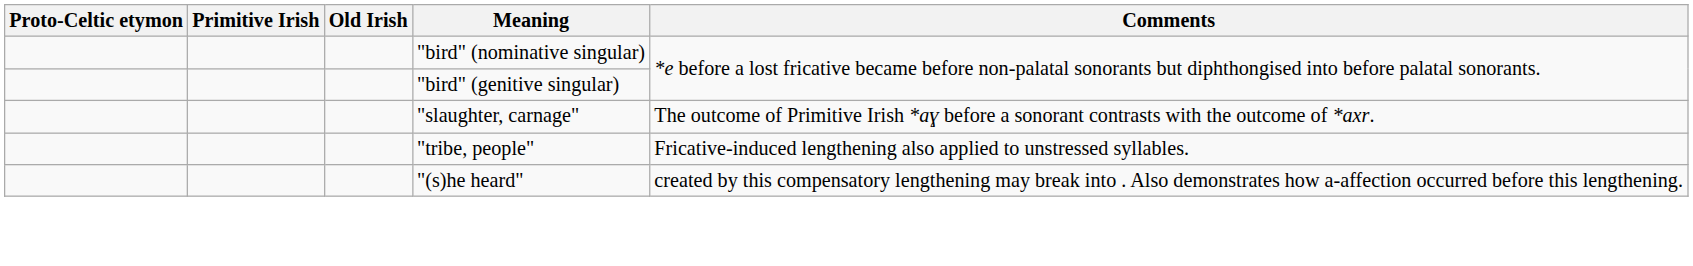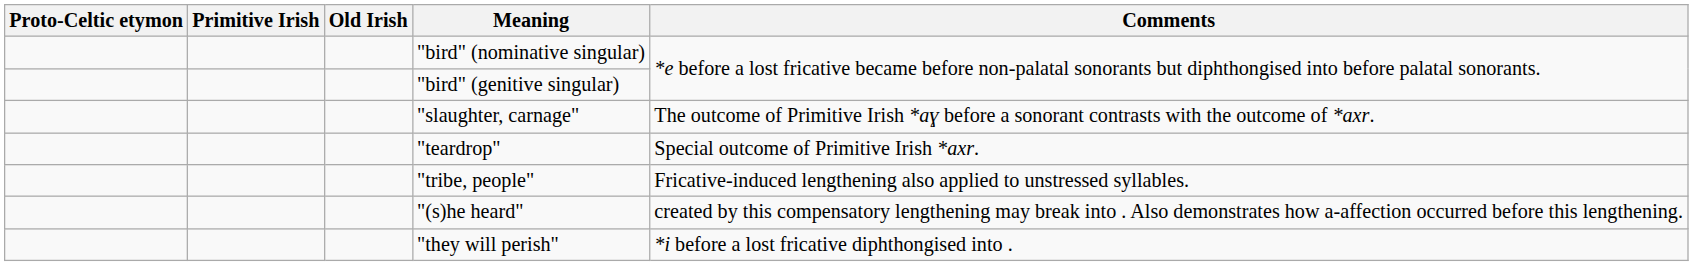+ row: "teardrop" | Special outcome of Primitive Irish *axr.
+ row: "they will perish" | *i before a lost fricative diphthongised into .
